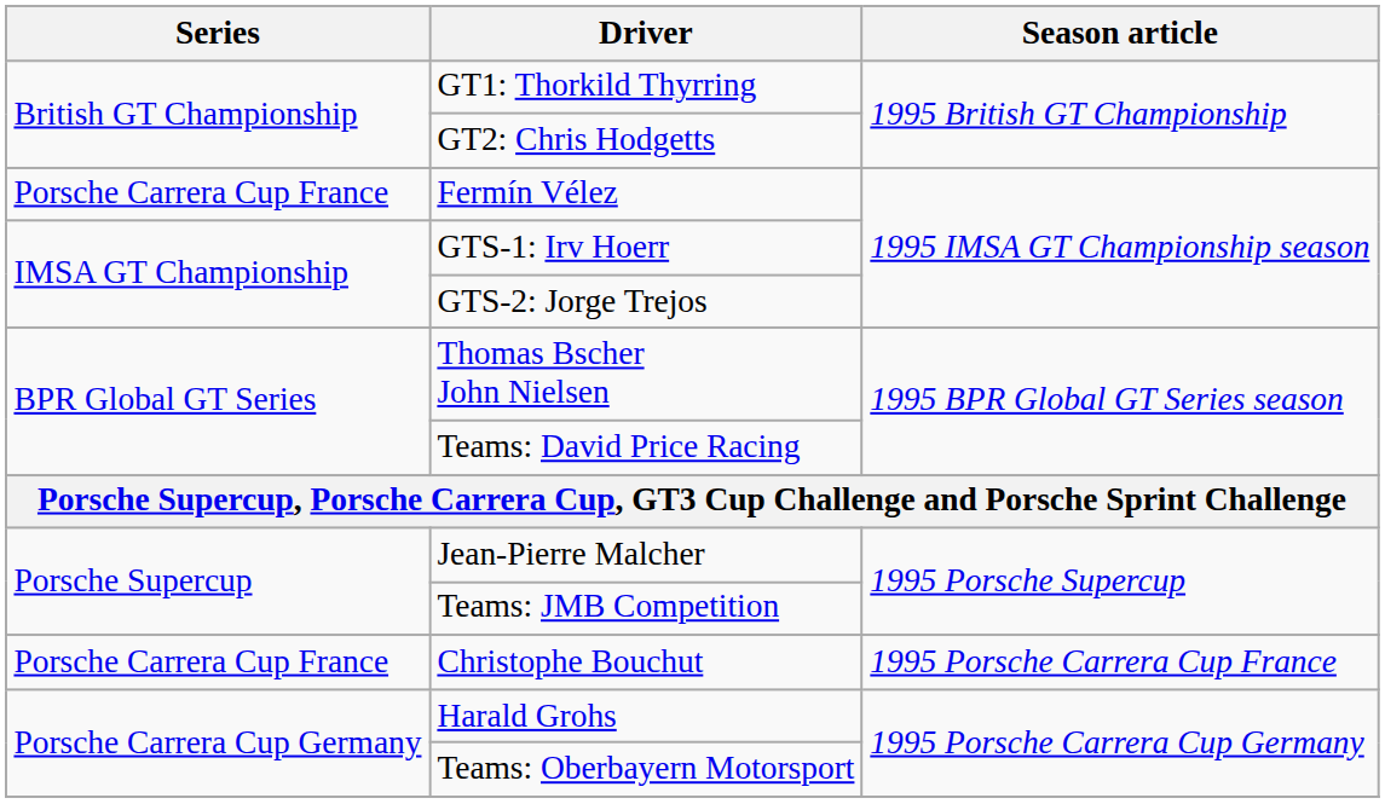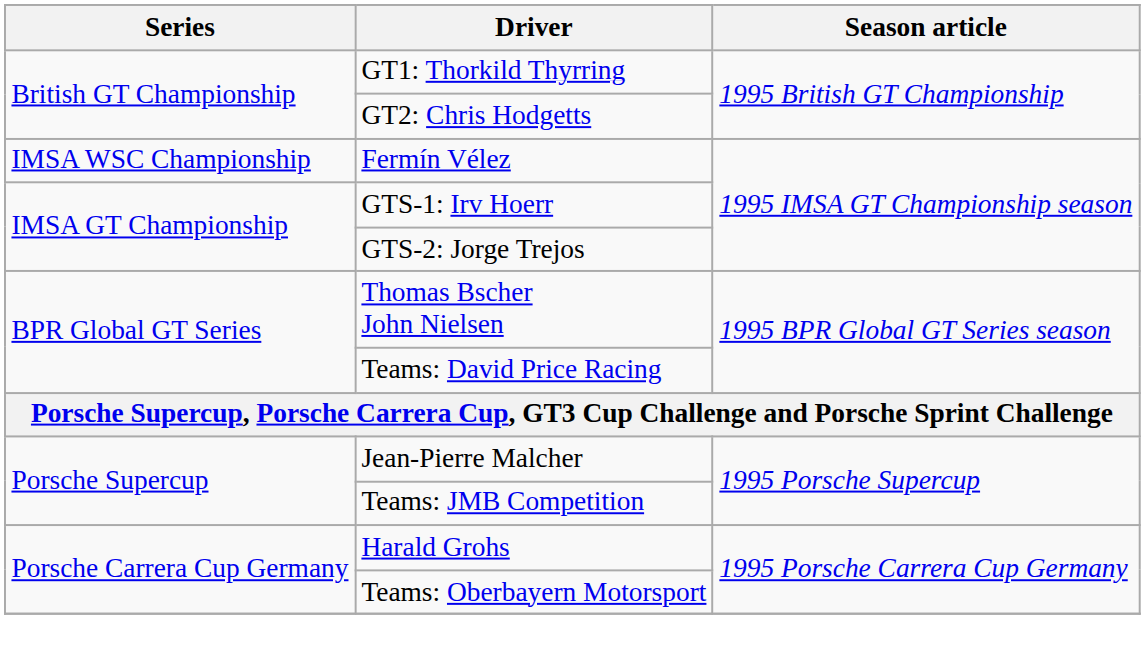Fermín Vélez | Series: Porsche Carrera Cup France -> IMSA WSC Championship
- row: Porsche Carrera Cup France | Christophe Bouchut | 1995 Porsche Carrera Cup France
